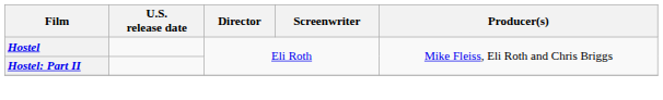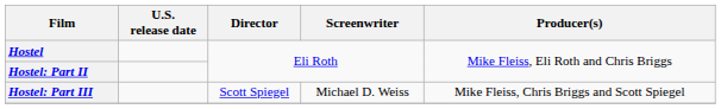+ row: Hostel: Part III | Scott Spiegel | Michael D. Weiss | Mike Fleiss, Chris Briggs and Scott Spiegel
